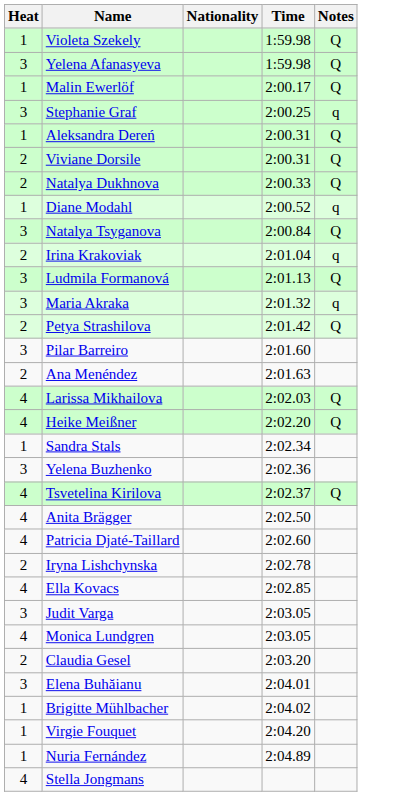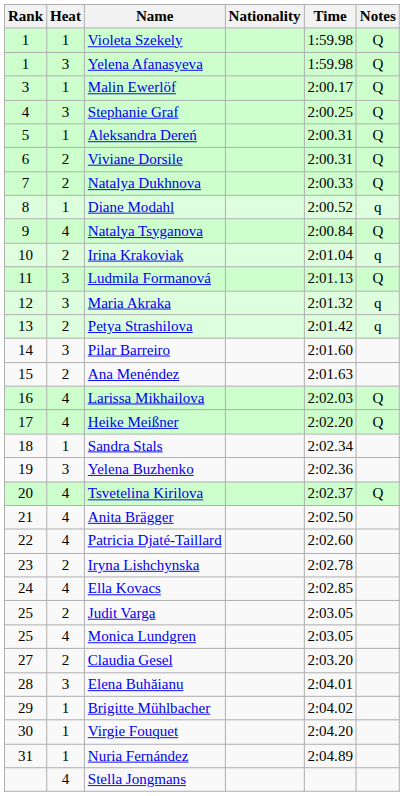+ column: Rank | 1 | 1 | 3 | 4 | 5 | 6 | 7 | 8 | 9 | 10 | 11 | 12 | 13 | 14 | 15 | 16 | 17 | 18 | 19 | 20 | 21 | 22 | 23 | 24 | 25 | 25 | 27 | 28 | 29 | 30 | 31
Stephanie Graf | Notes: q -> Q
Natalya Tsyganova | Heat: 3 -> 4
Petya Strashilova | Notes: Q -> q
Judit Varga | Heat: 3 -> 2
